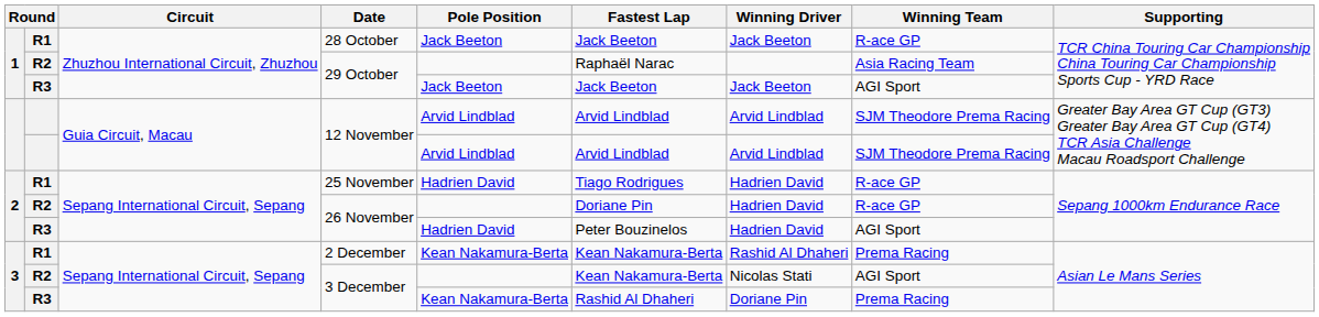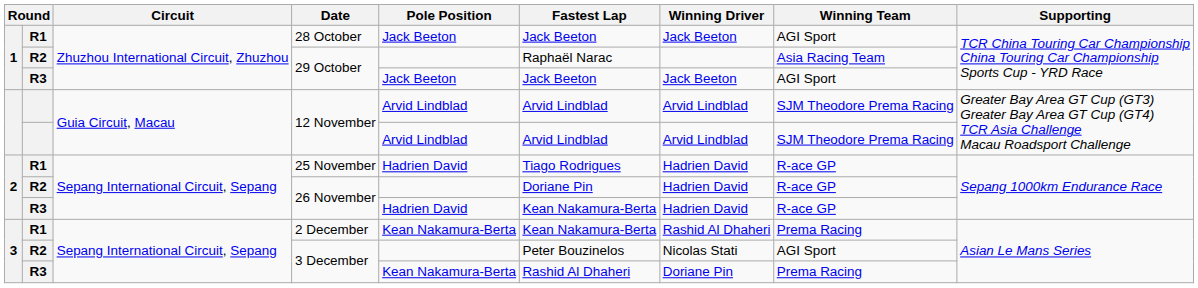28 October | Winning Team: R-ace GP -> AGI Sport
R3 / 26 November | Fastest Lap: Peter Bouzinelos -> Kean Nakamura-Berta
R3 / 26 November | Winning Team: AGI Sport -> R-ace GP
R2 / 3 December | Fastest Lap: Kean Nakamura-Berta -> Peter Bouzinelos
